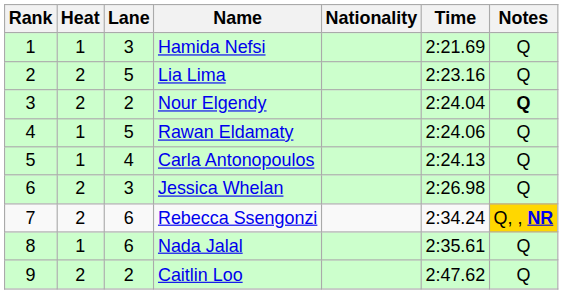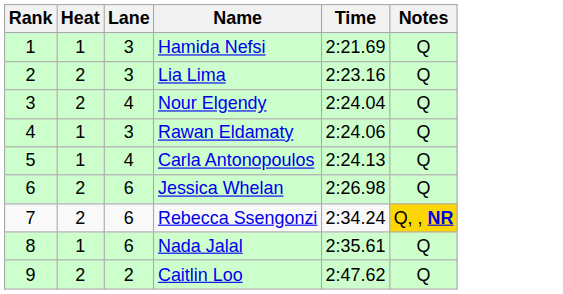- column: Nationality
Lia Lima | Lane: 5 -> 3
Nour Elgendy | Lane: 2 -> 4
Nour Elgendy | Notes: bold -> normal
Rawan Eldamaty | Lane: 5 -> 3
Jessica Whelan | Lane: 3 -> 6
